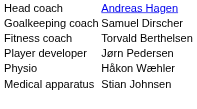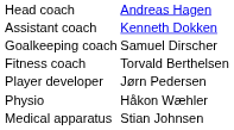+ row: Assistant coach | Kenneth Dokken
